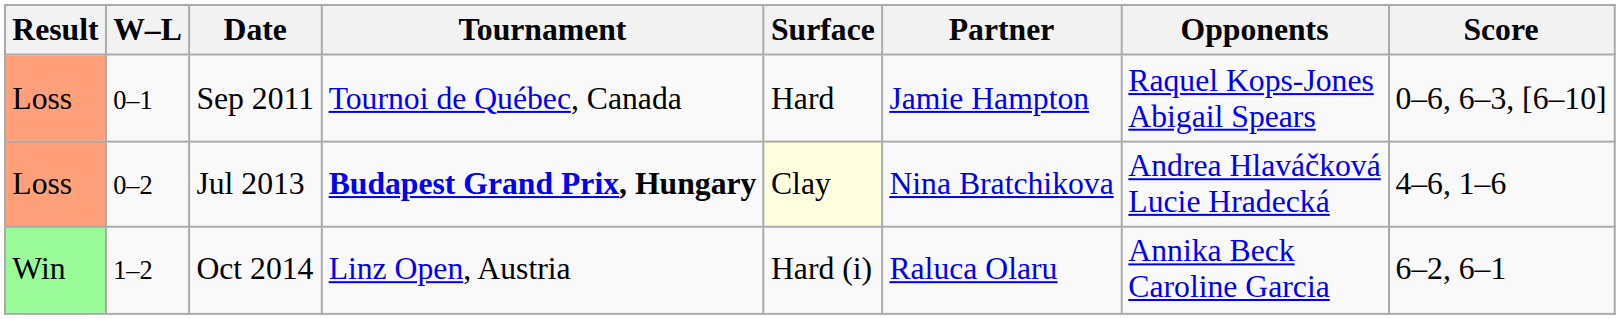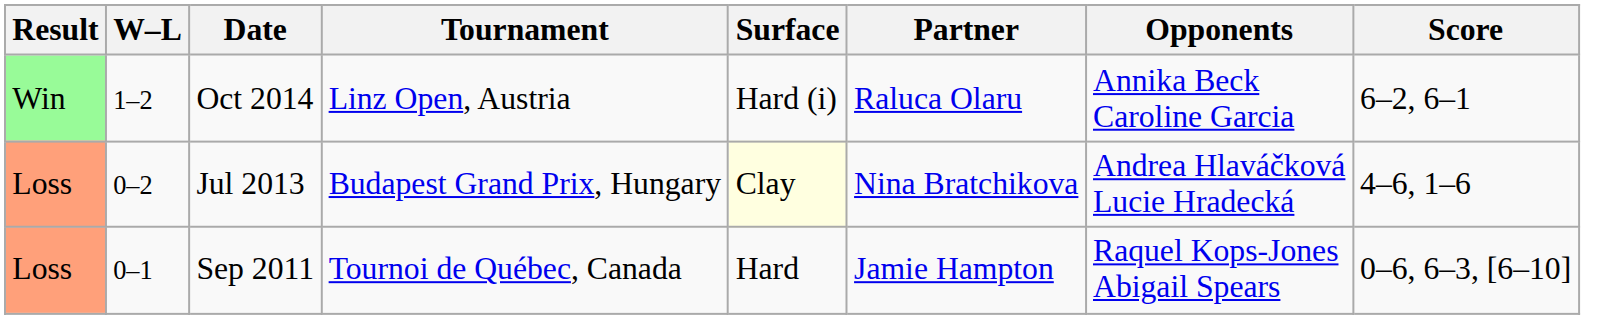rows swapped: Sep 2011 <-> Oct 2014
Jul 2013 | Tournament: bold -> normal
